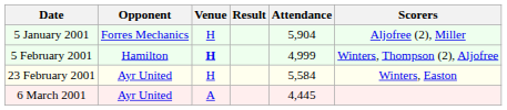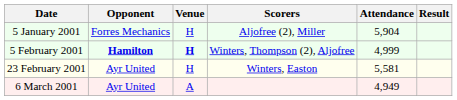columns swapped: Result <-> Scorers
5 February 2001 | Opponent: normal -> bold
23 February 2001 | Attendance: 5,584 -> 5,581
6 March 2001 | Attendance: 4,445 -> 4,949
